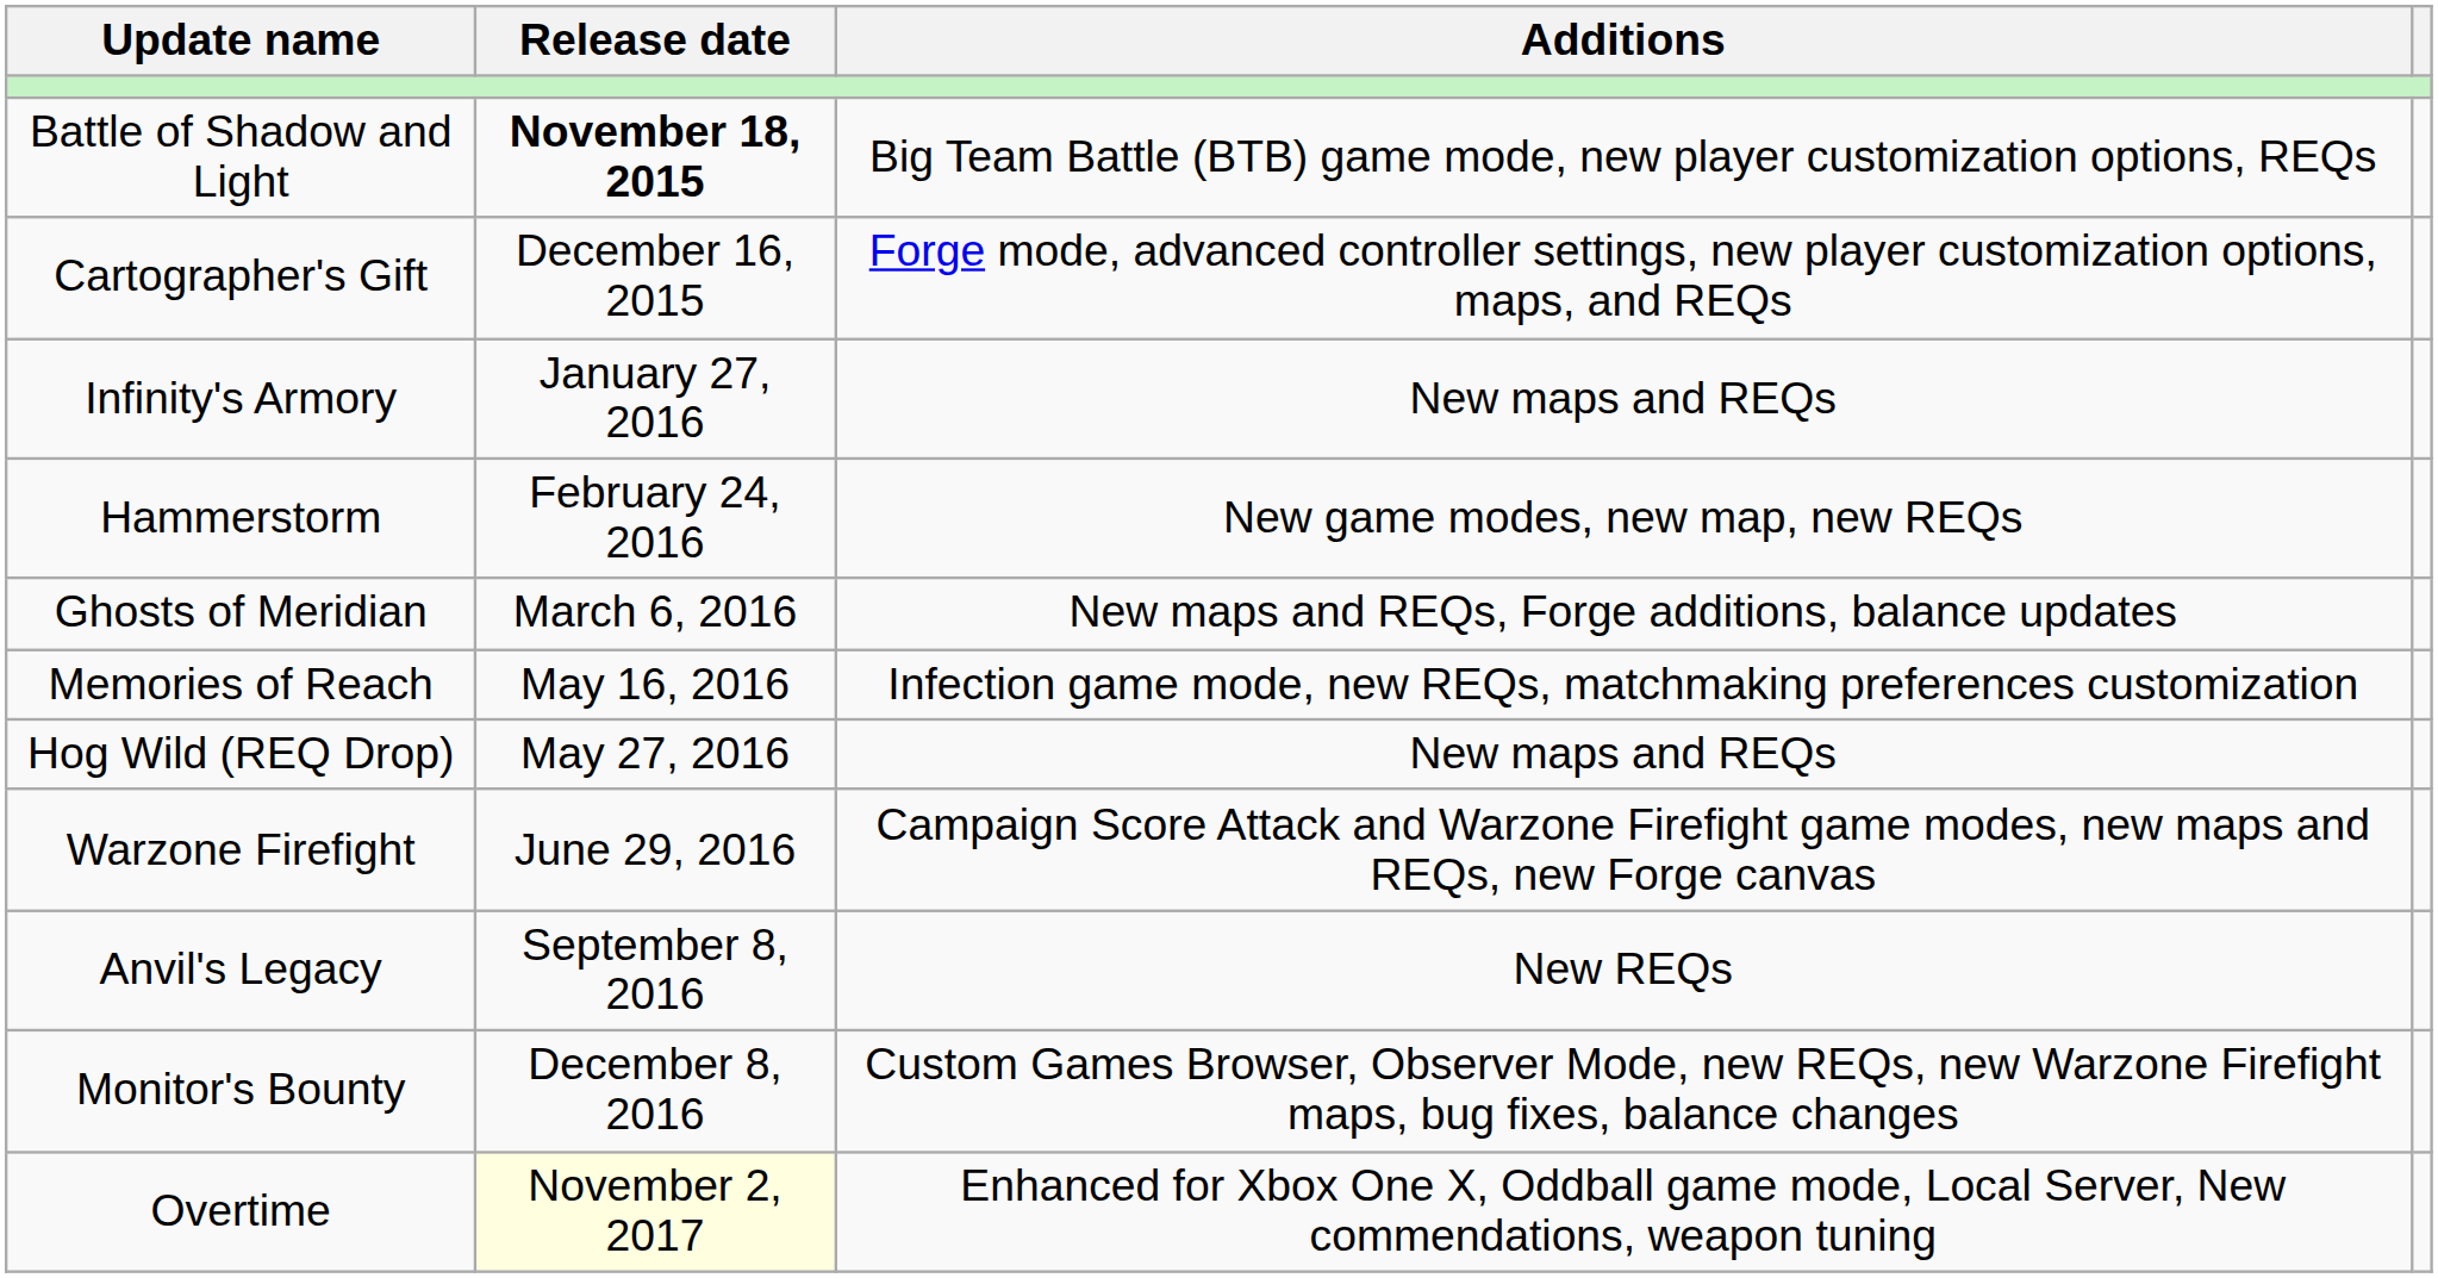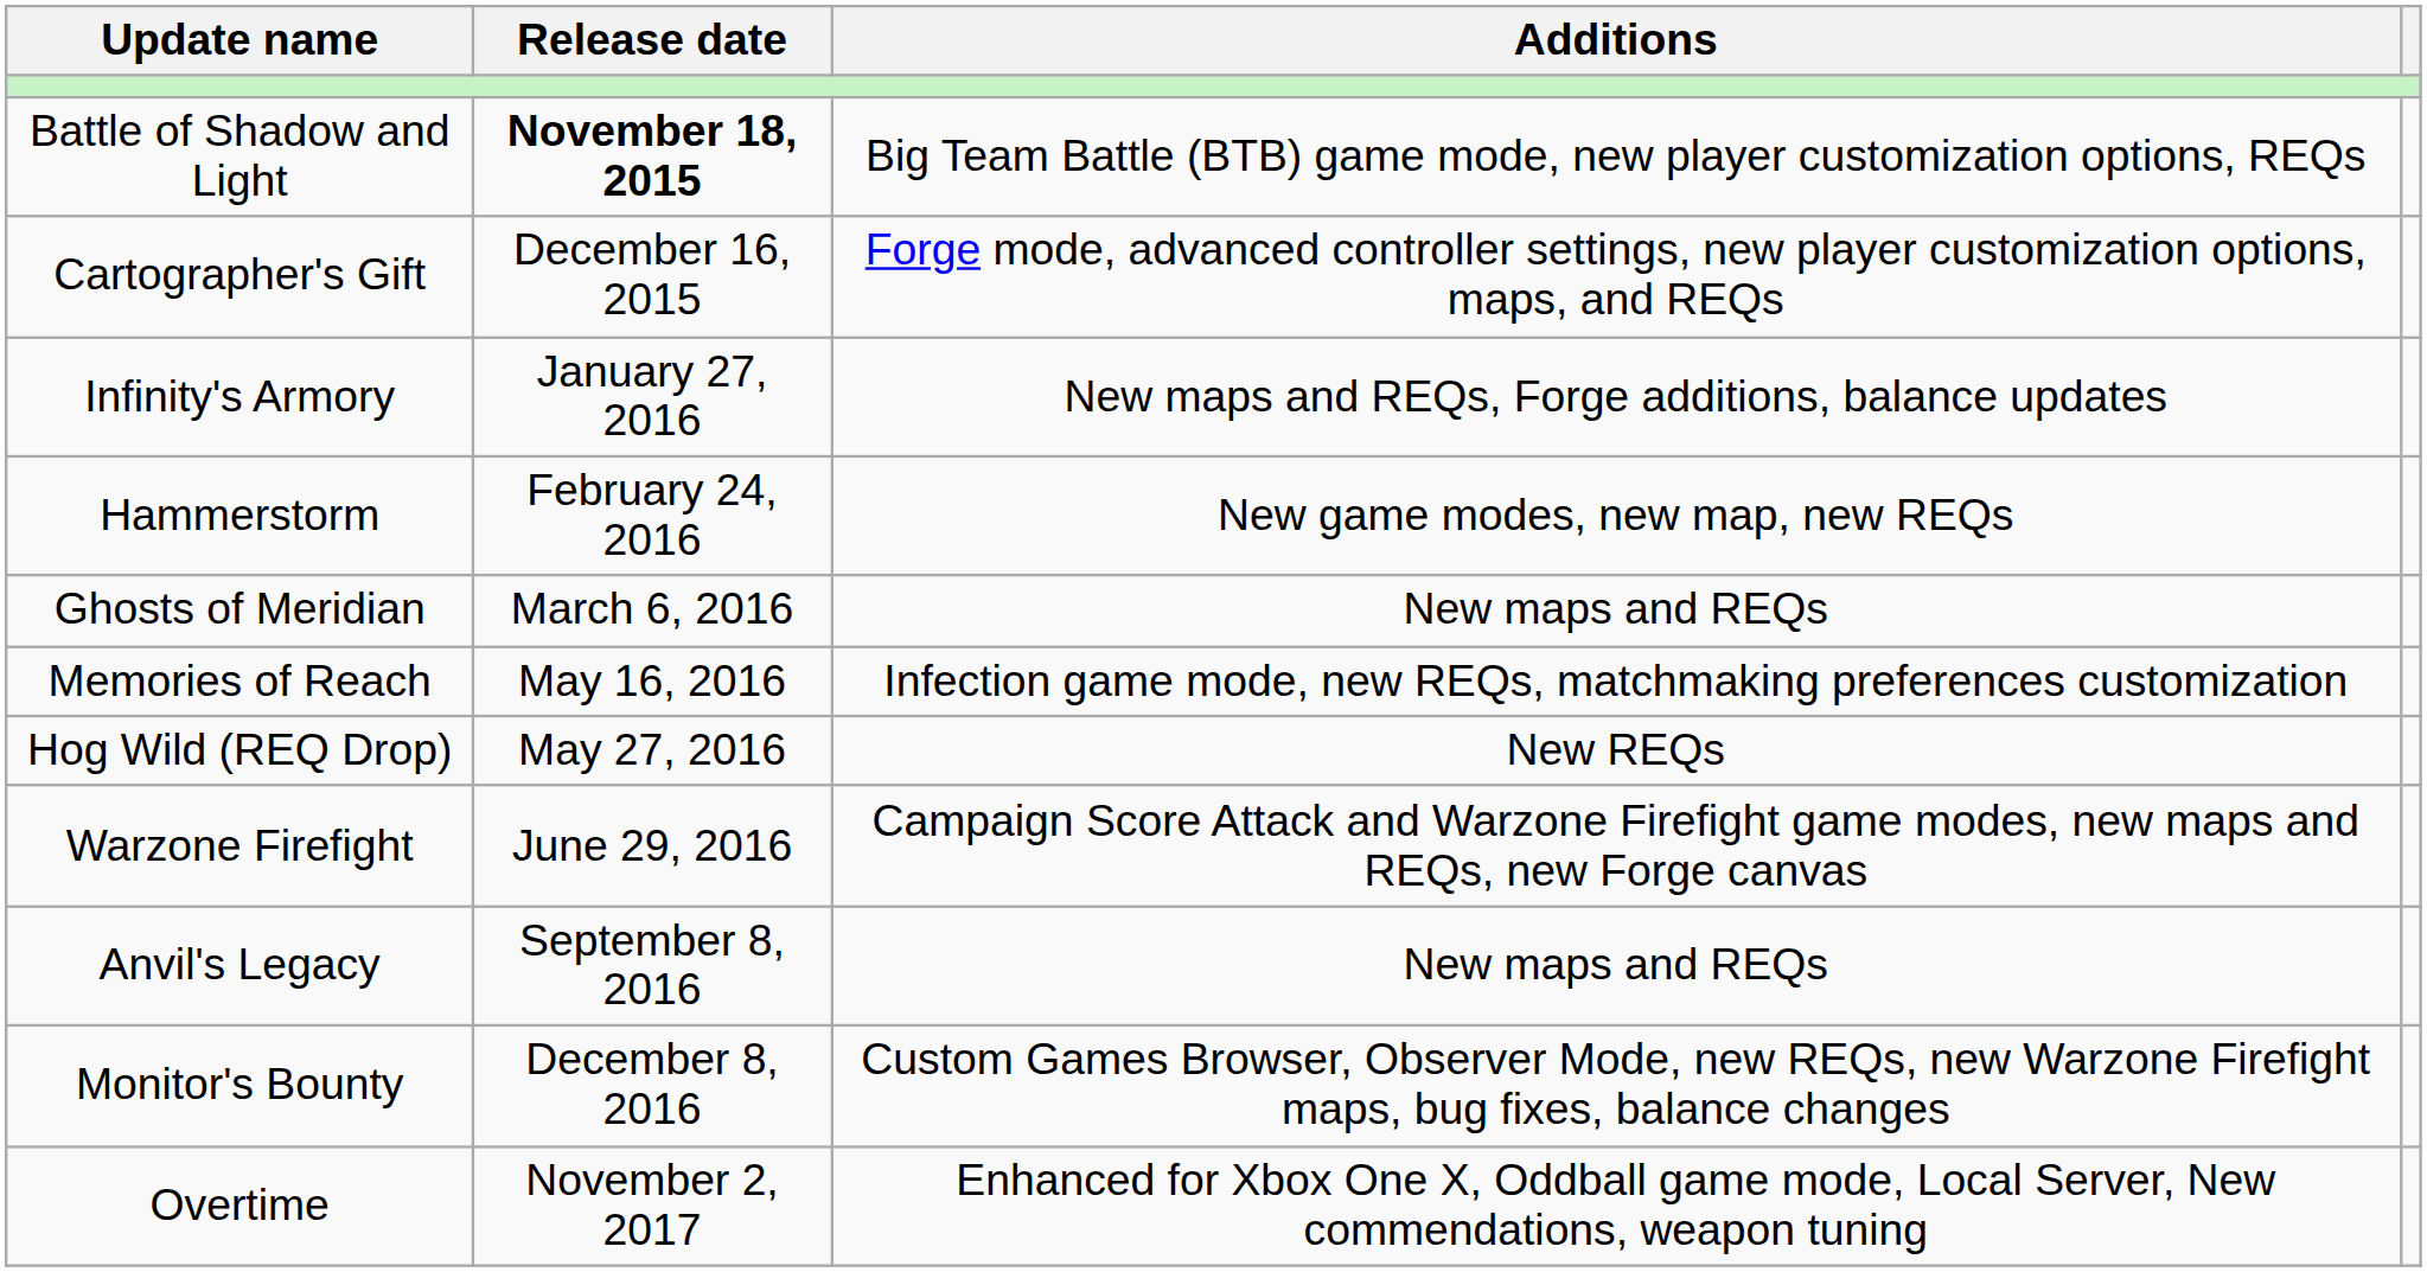Infinity's Armory | Additions: New maps and REQs -> New maps and REQs, Forge additions, balance updates
Ghosts of Meridian | Additions: New maps and REQs, Forge additions, balance updates -> New maps and REQs
Hog Wild (REQ Drop) | Additions: New maps and REQs -> New REQs
Anvil's Legacy | Additions: New REQs -> New maps and REQs
Overtime | Release date: lightyellow background -> no background
